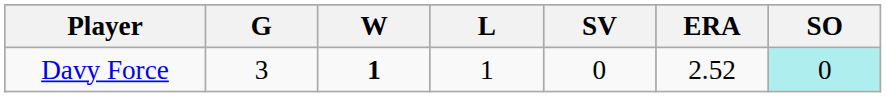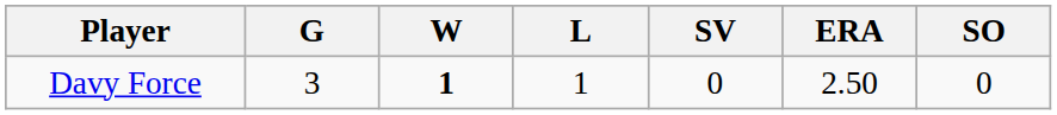Davy Force | ERA: 2.52 -> 2.50
Davy Force | SO: paleturquoise background -> no background
